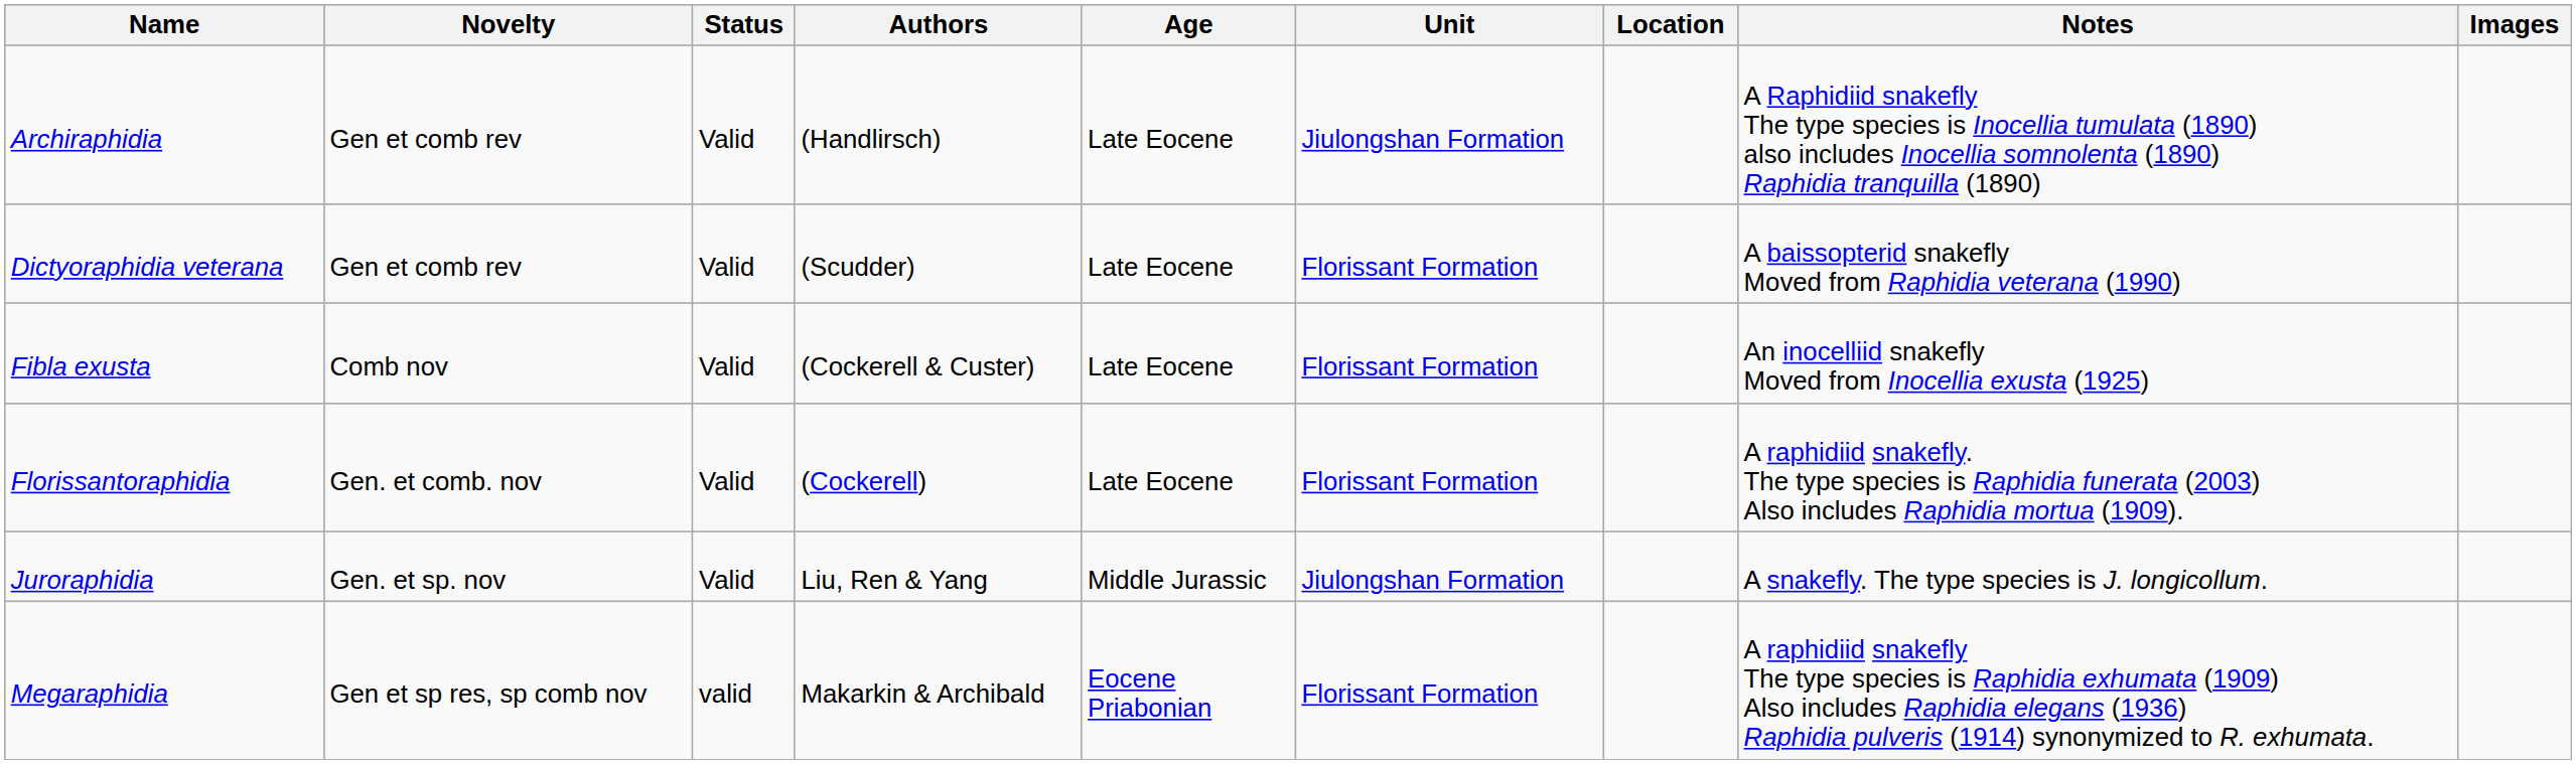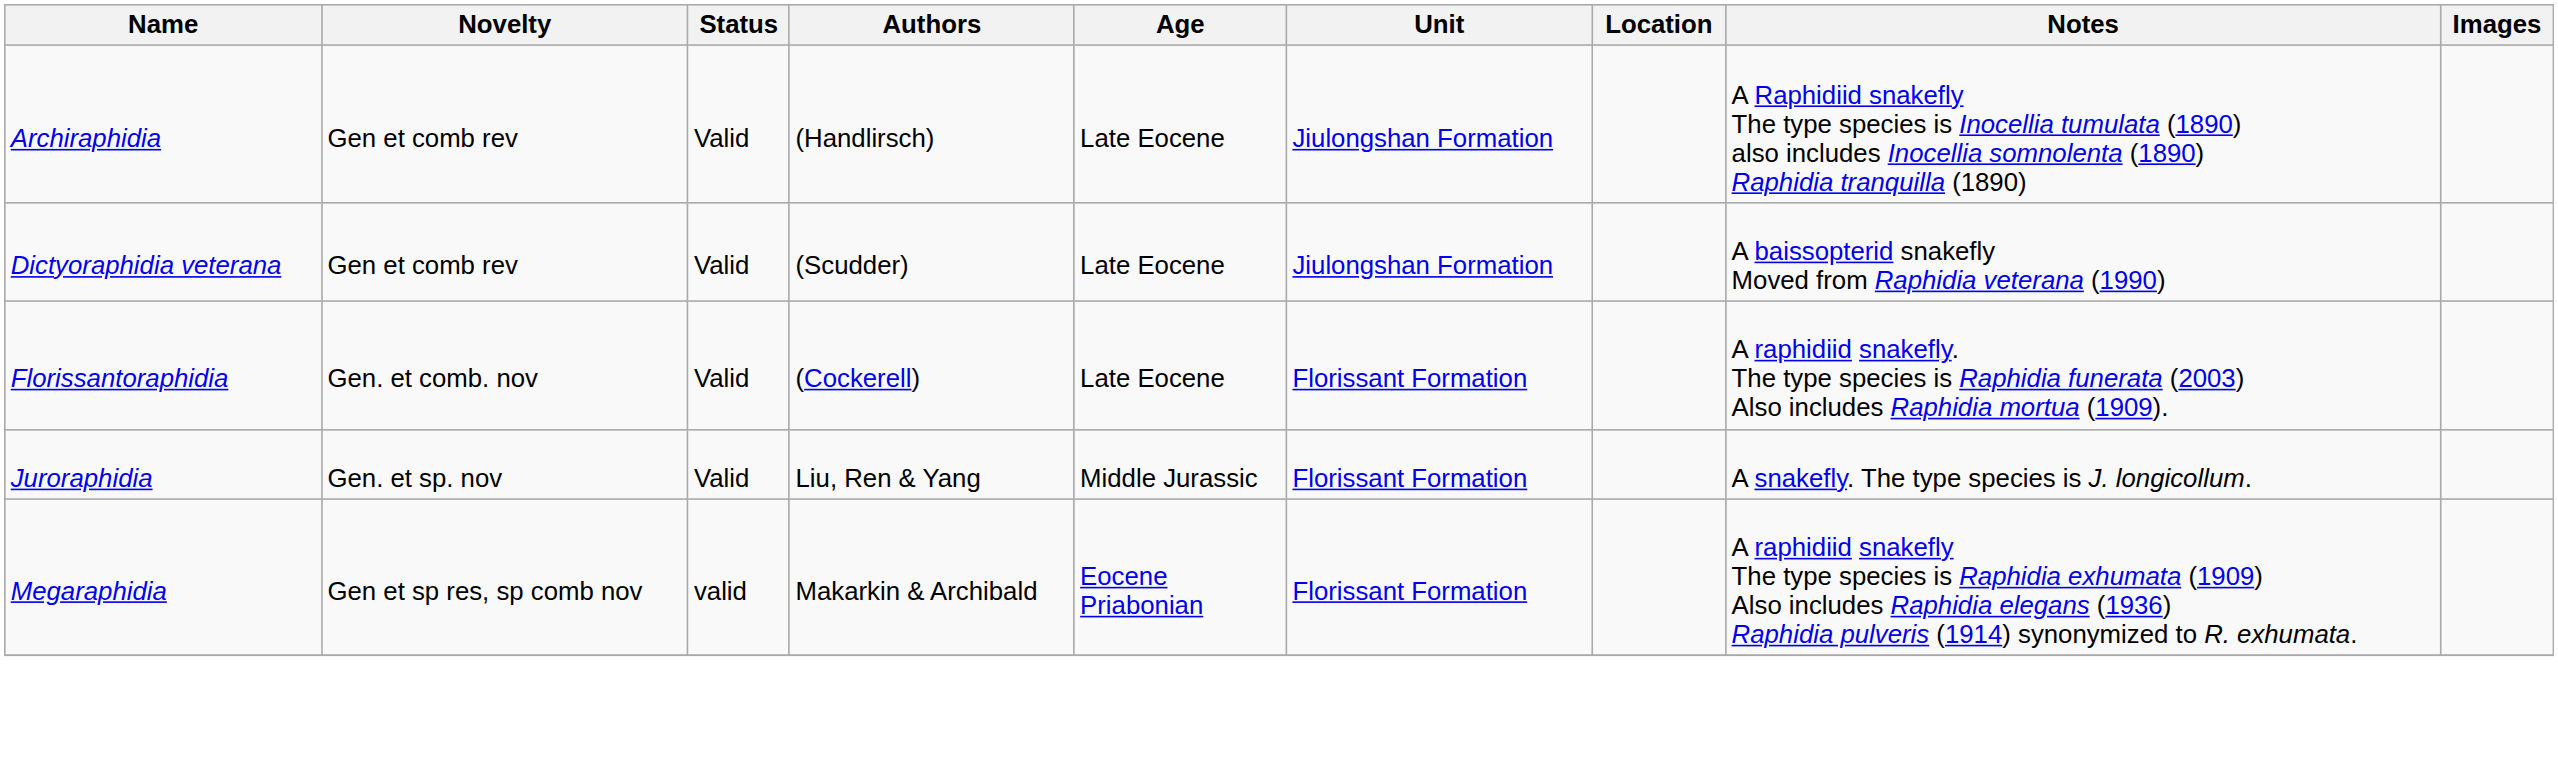Dictyoraphidia veterana | Unit: Florissant Formation -> Jiulongshan Formation
- row: Fibla exusta | Comb nov | Valid | (Cockerell & Custer) | Late Eocene | Florissant Formation | An inocelliid snakefly Moved from Inocellia exusta (1925)
Juroraphidia | Unit: Jiulongshan Formation -> Florissant Formation
